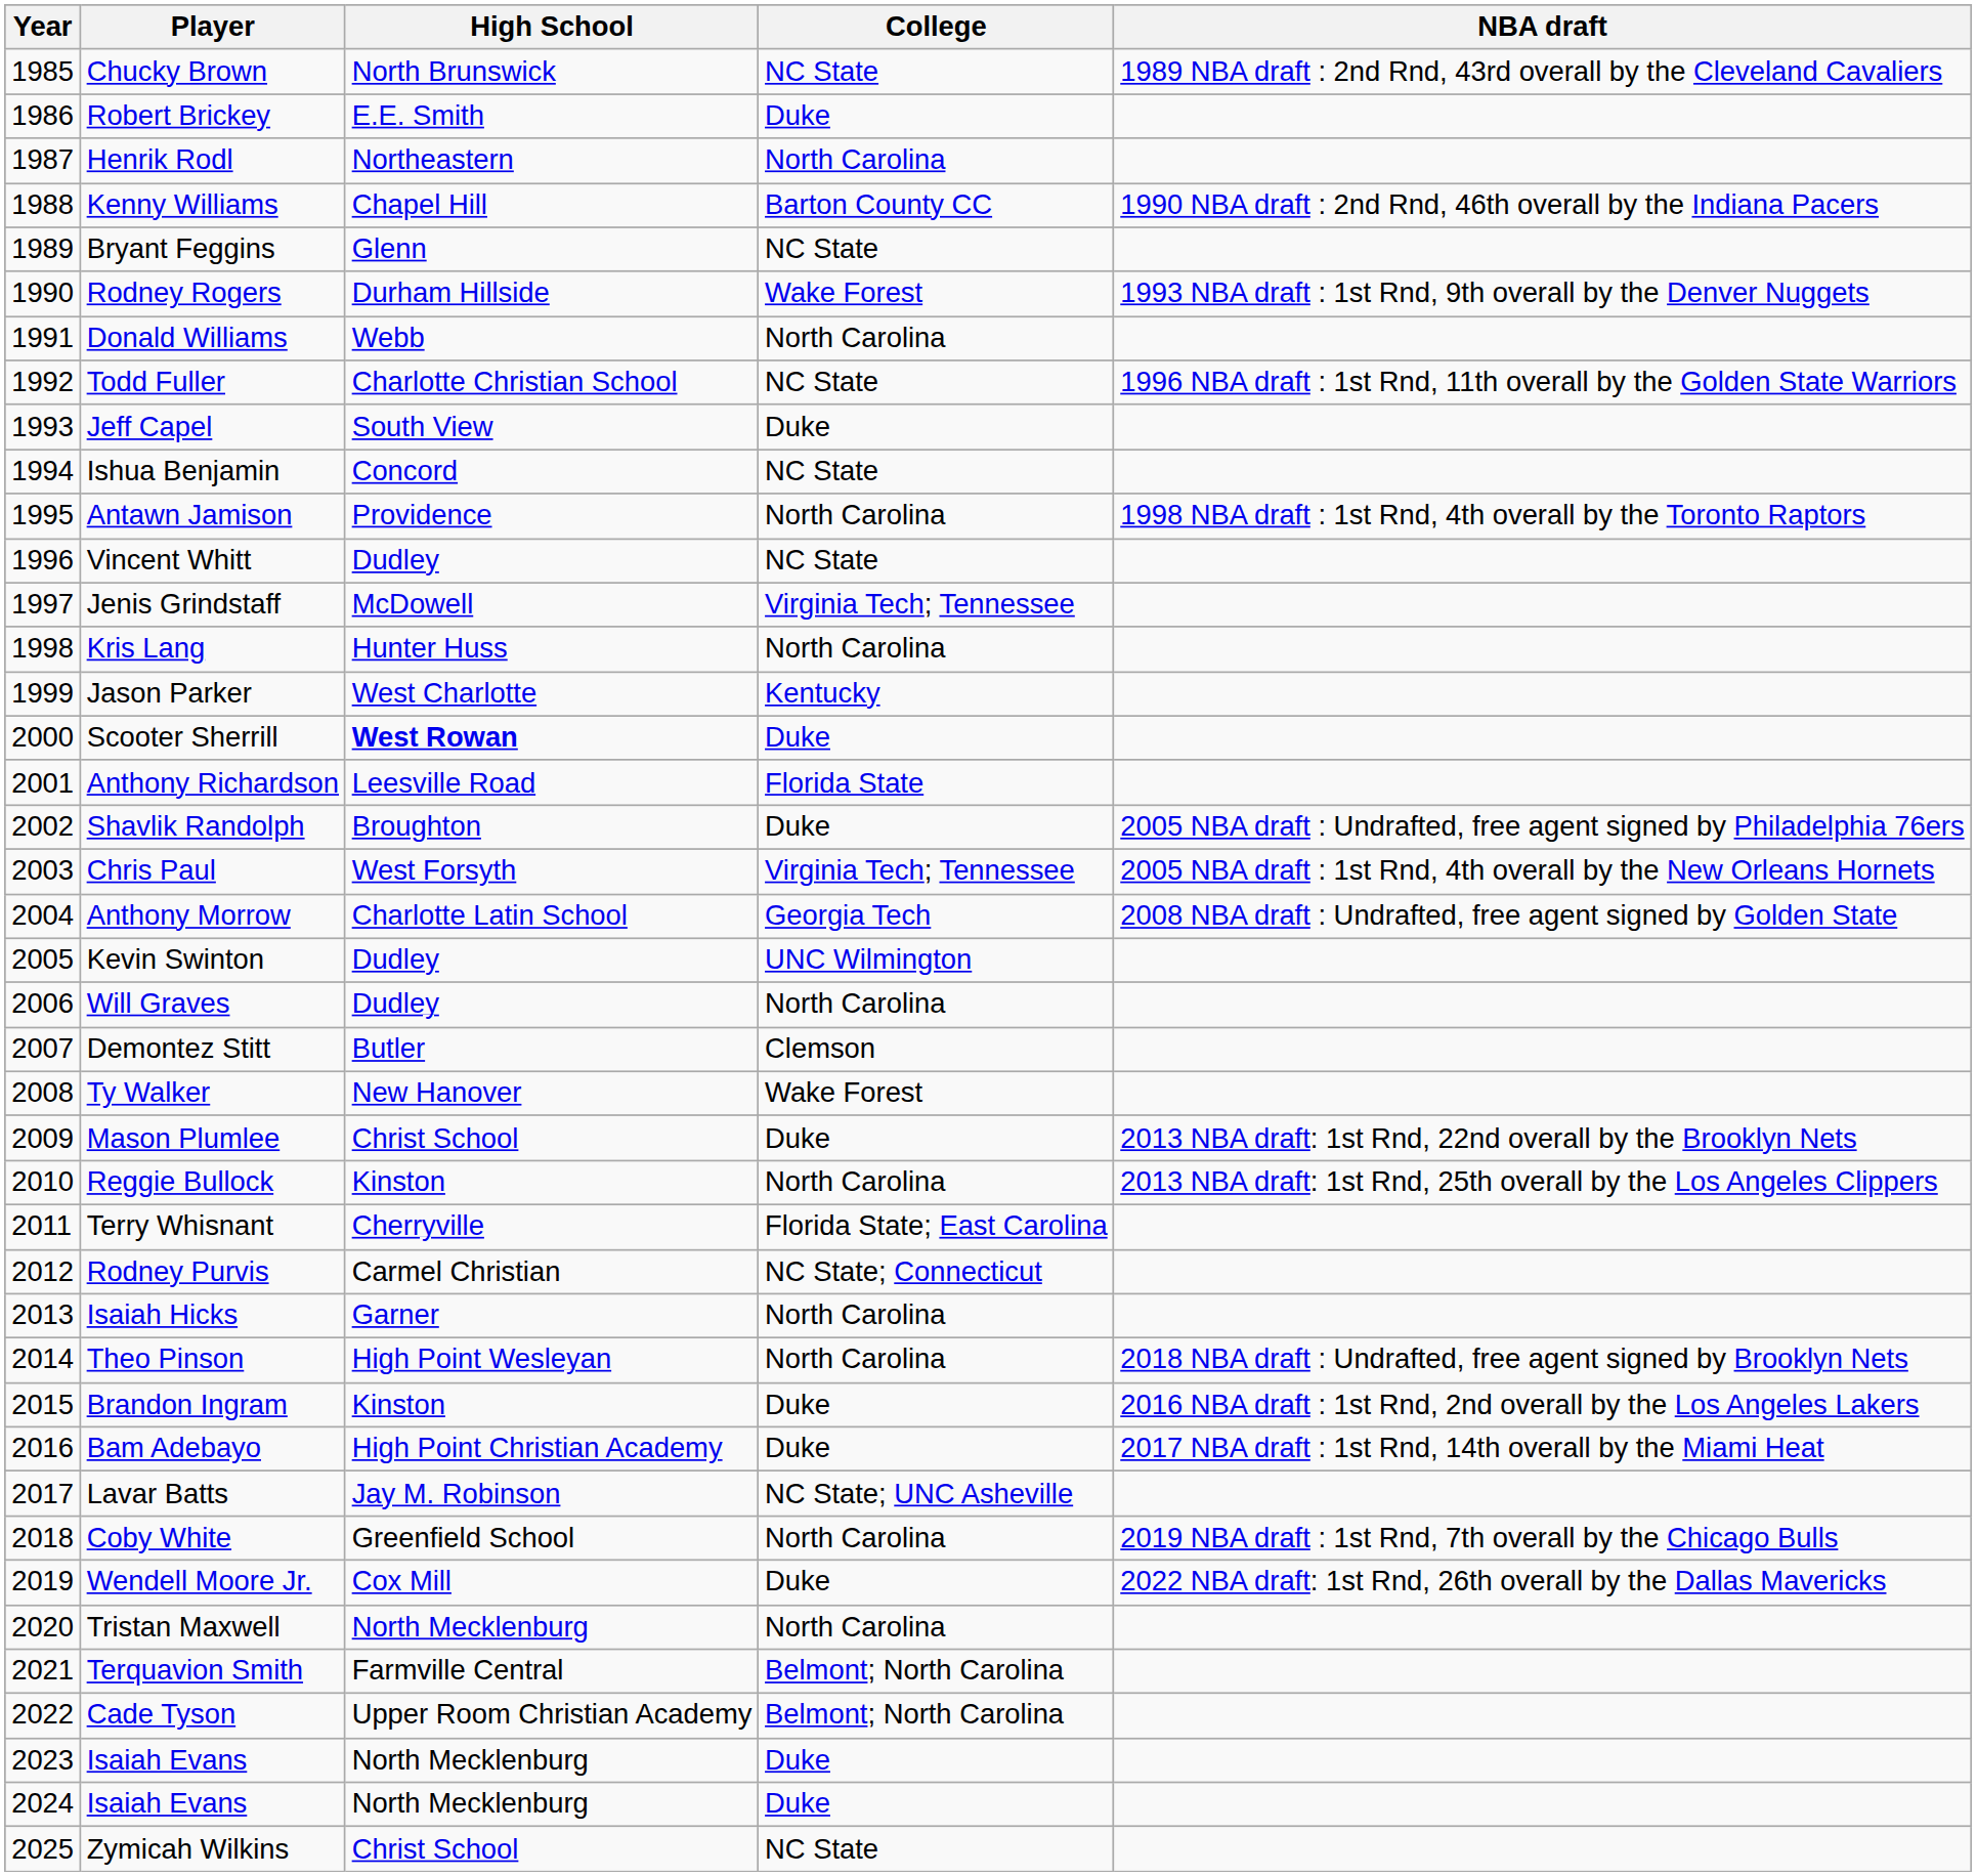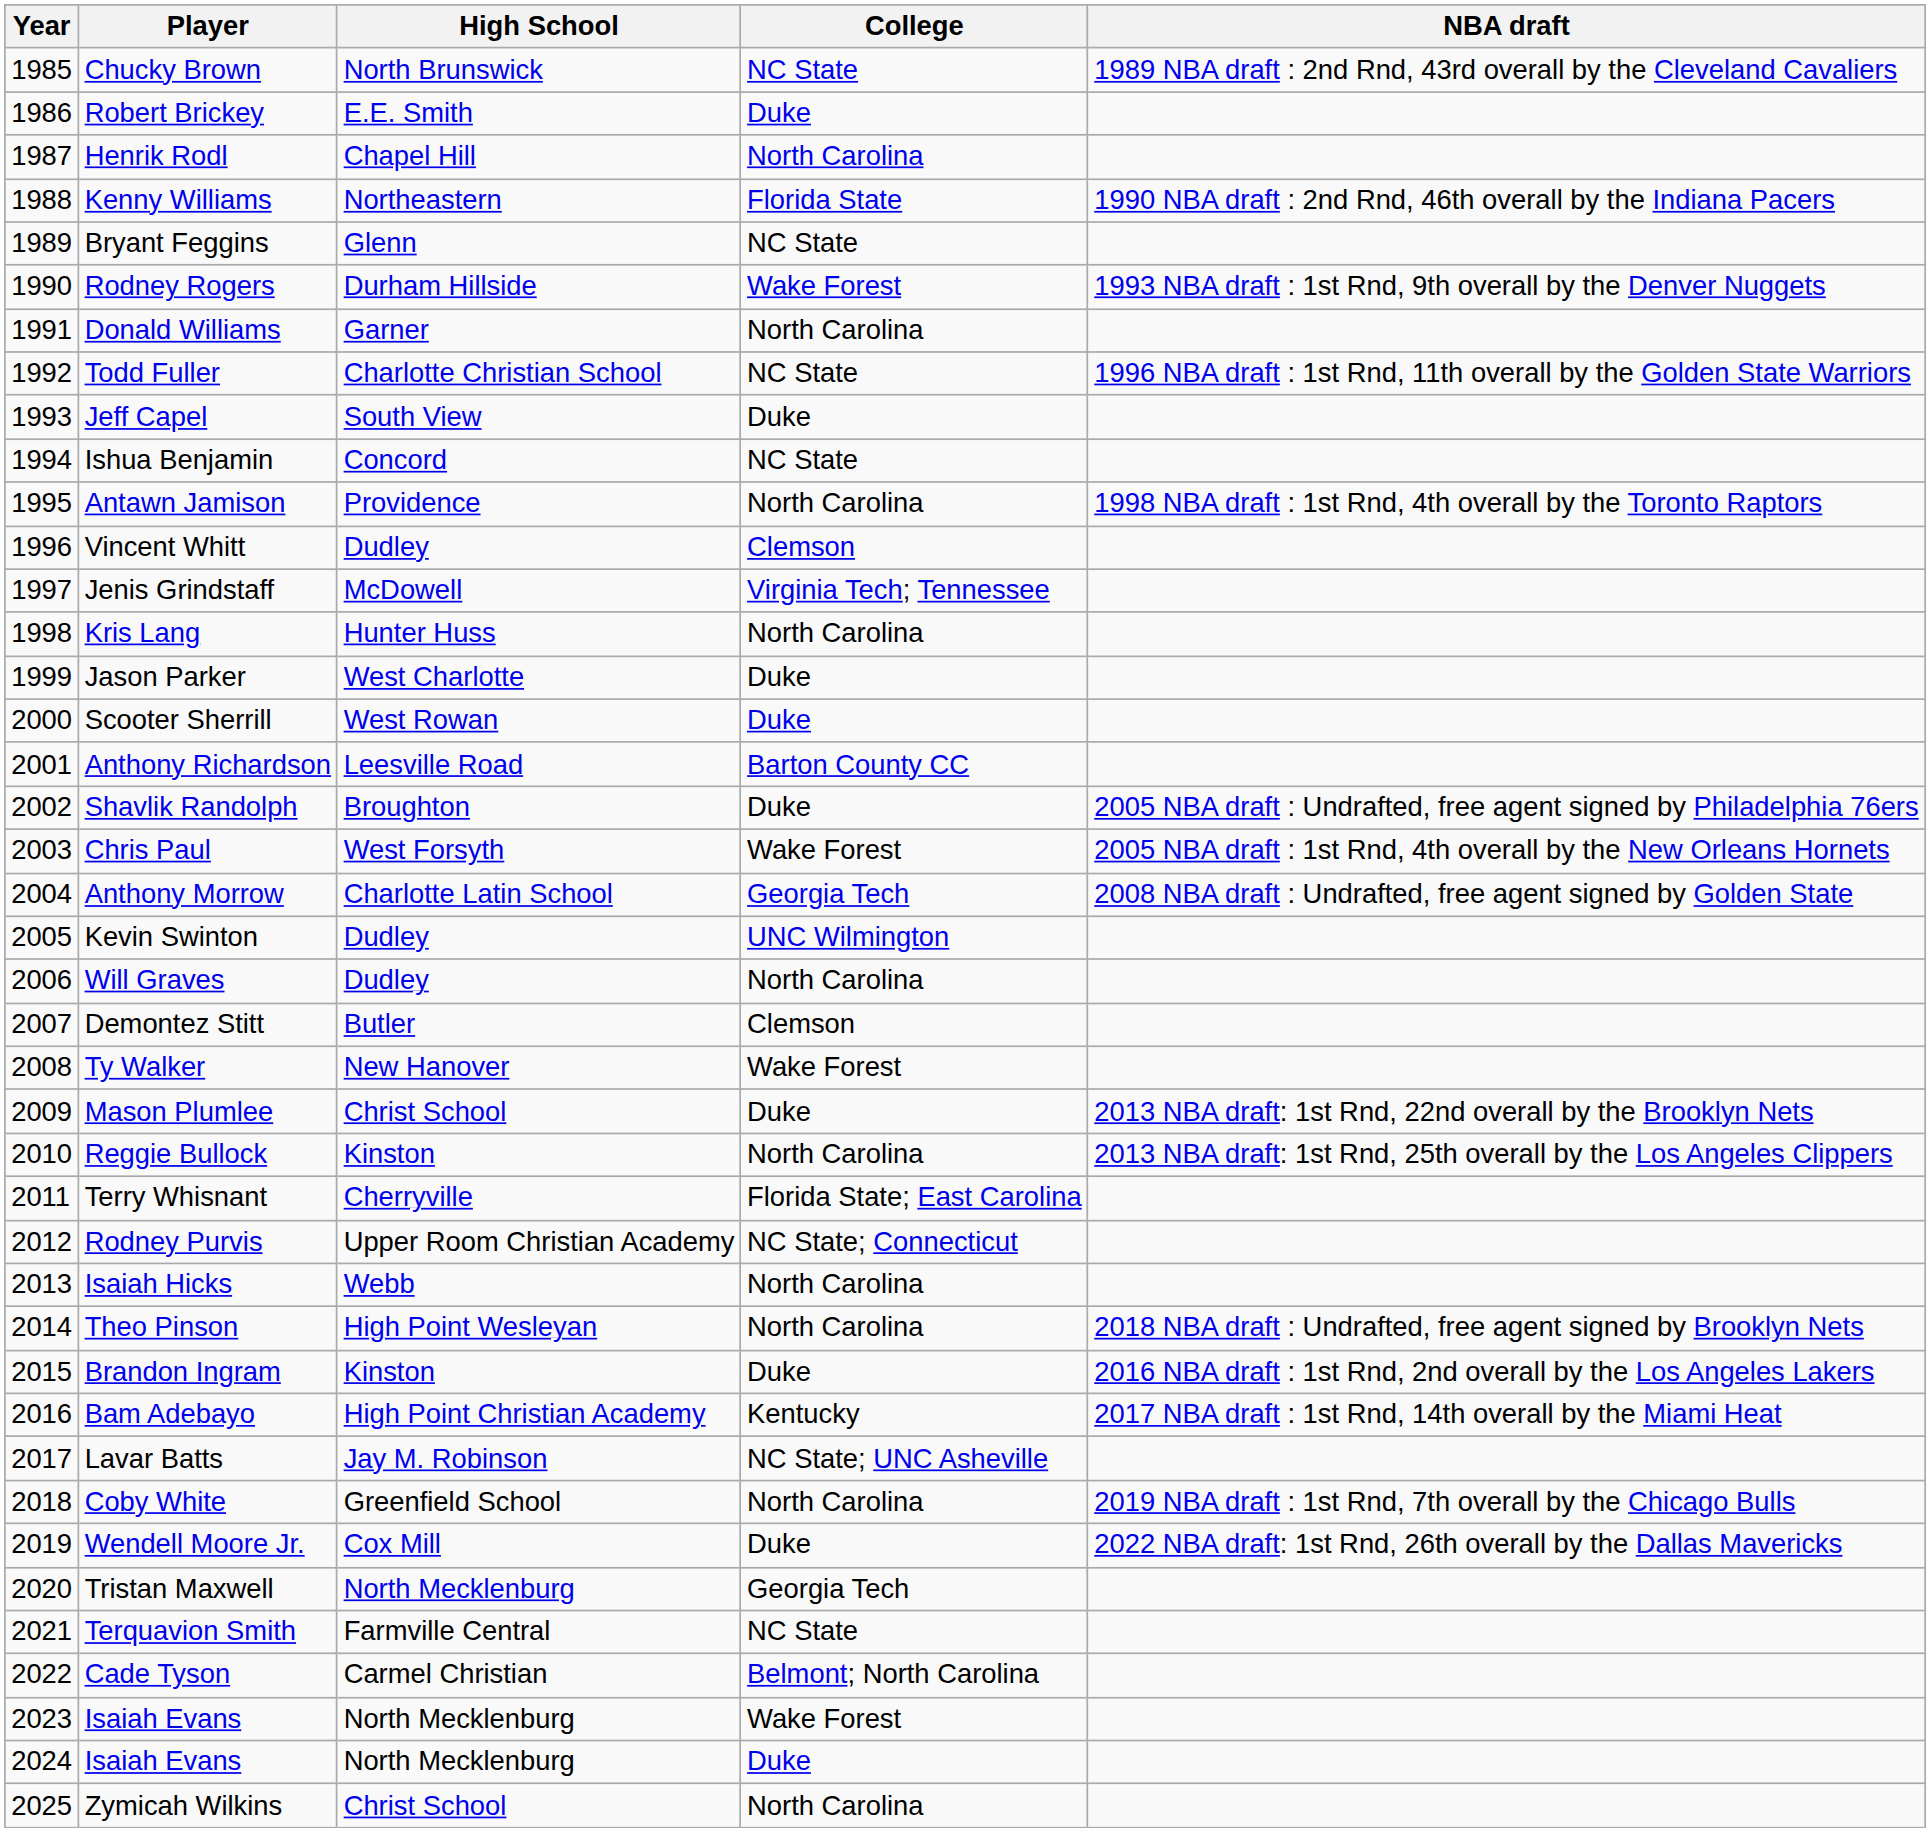Henrik Rodl | High School: Northeastern -> Chapel Hill
Kenny Williams | High School: Chapel Hill -> Northeastern
Kenny Williams | College: Barton County CC -> Florida State
Donald Williams | High School: Webb -> Garner
Vincent Whitt | College: NC State -> Clemson
Jason Parker | College: Kentucky -> Duke
Scooter Sherrill | High School: bold -> normal
Anthony Richardson | College: Florida State -> Barton County CC
Chris Paul | College: Virginia Tech; Tennessee -> Wake Forest
Rodney Purvis | High School: Carmel Christian -> Upper Room Christian Academy
Isaiah Hicks | High School: Garner -> Webb
Bam Adebayo | College: Duke -> Kentucky
Tristan Maxwell | College: North Carolina -> Georgia Tech
Terquavion Smith | College: Belmont; North Carolina -> NC State
Cade Tyson | High School: Upper Room Christian Academy -> Carmel Christian
2023 / Isaiah Evans | College: Duke -> Wake Forest
Zymicah Wilkins | College: NC State -> North Carolina
